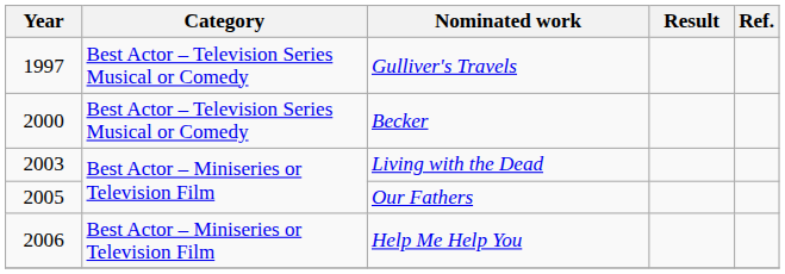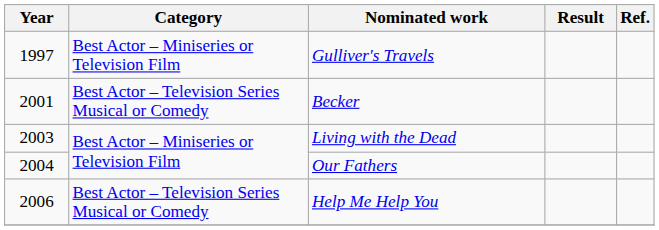Gulliver's Travels | Category: Best Actor – Television Series Musical or Comedy -> Best Actor – Miniseries or Television Film
Becker | Year: 2000 -> 2001
Our Fathers | Year: 2005 -> 2004
Help Me Help You | Category: Best Actor – Miniseries or Television Film -> Best Actor – Television Series Musical or Comedy
